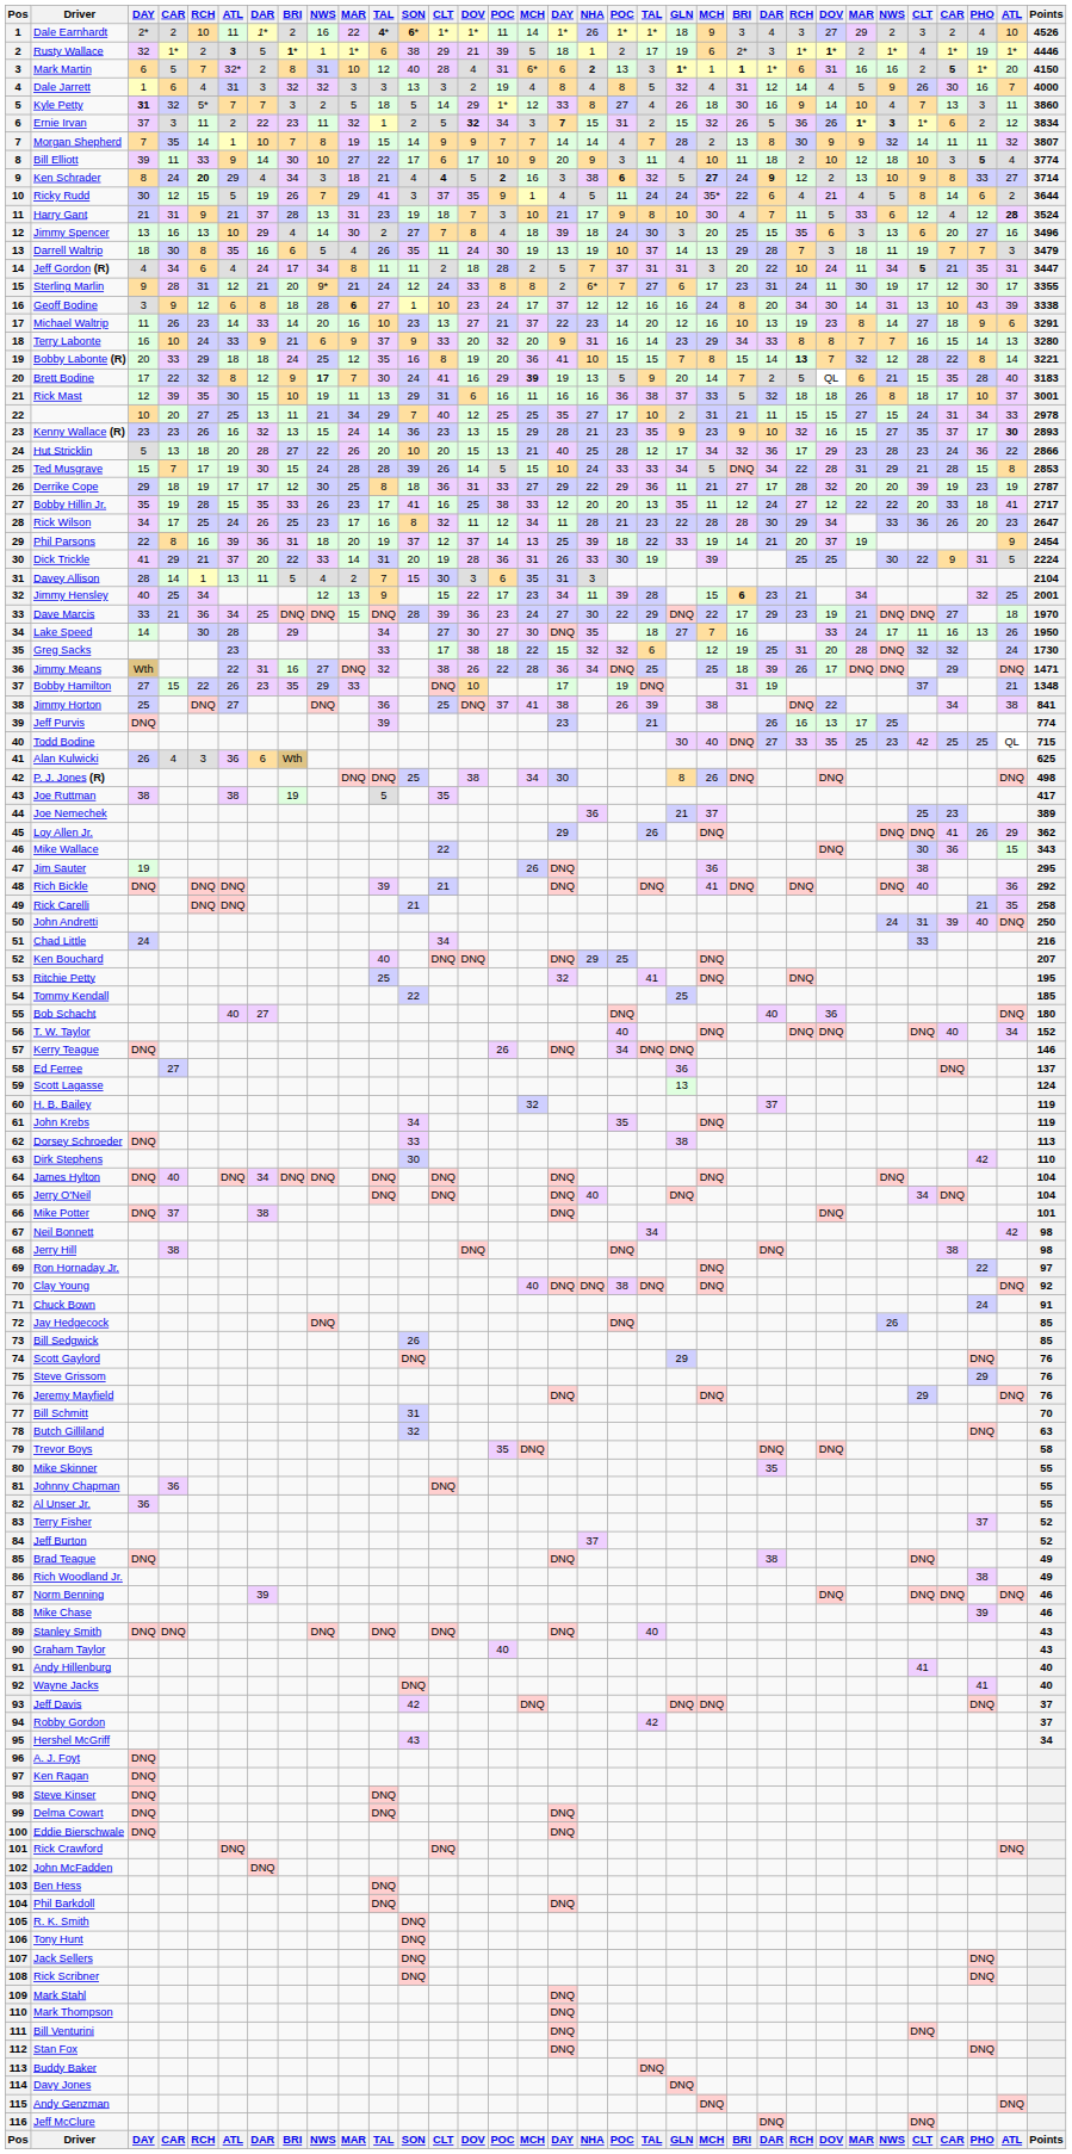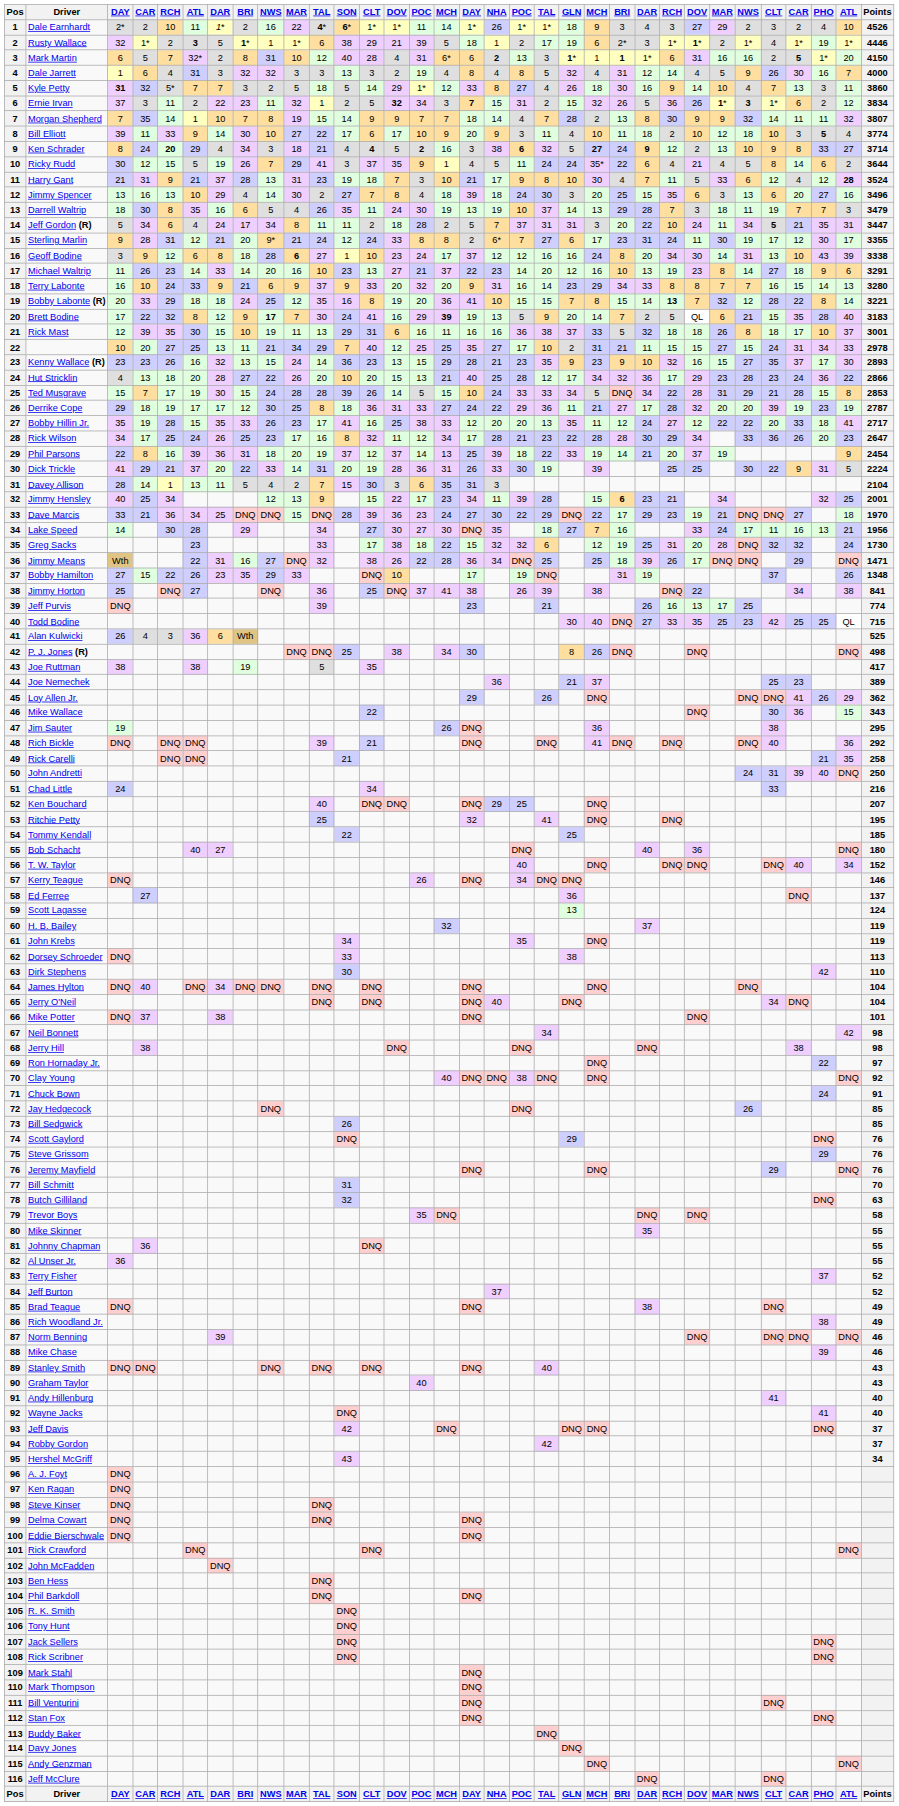Morgan Shepherd | column 17: 14 -> 18
Jeff Gordon (R) | column 3: 4 -> 5
Kenny Wallace (R) | column 32: bold -> normal
Hut Stricklin | column 3: 5 -> 4
Derrike Cope | column 17: 29 -> 24
Rick Wilson | column 17: 11 -> 17
Lake Speed | column 32: 26 -> 21
Lake Speed | Points: 1950 -> 1956
Bobby Hamilton | column 32: 21 -> 26
Alan Kulwicki | Points: 625 -> 525
